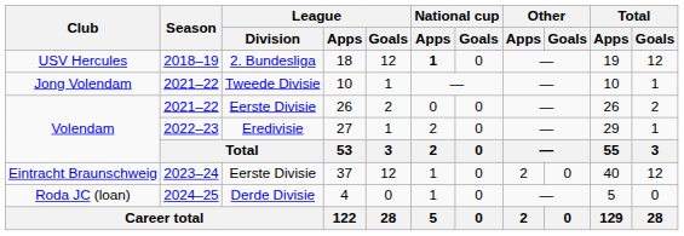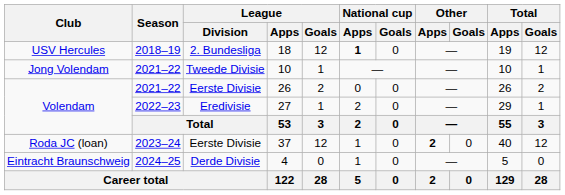37 | Club: Eintracht Braunschweig -> Roda JC (loan)
37 | Other / Apps: normal -> bold
4 | Club: Roda JC (loan) -> Eintracht Braunschweig
